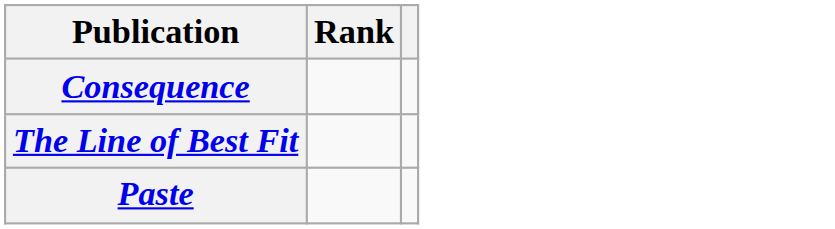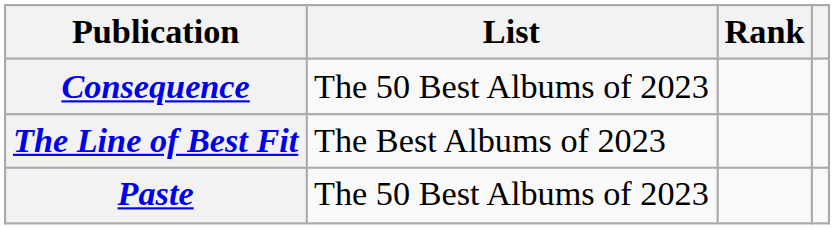+ column: List | The 50 Best Albums of 2023 | The Best Albums of 2023 | The 50 Best Albums of 2023
